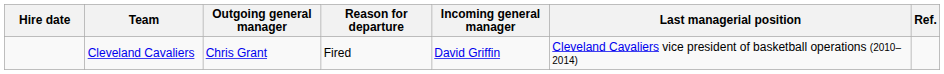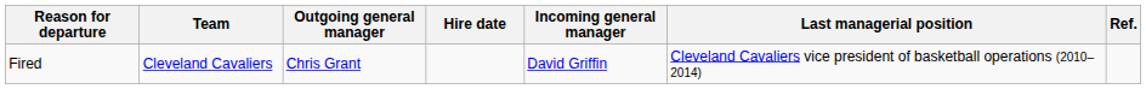columns swapped: Hire date <-> Reason for departure
